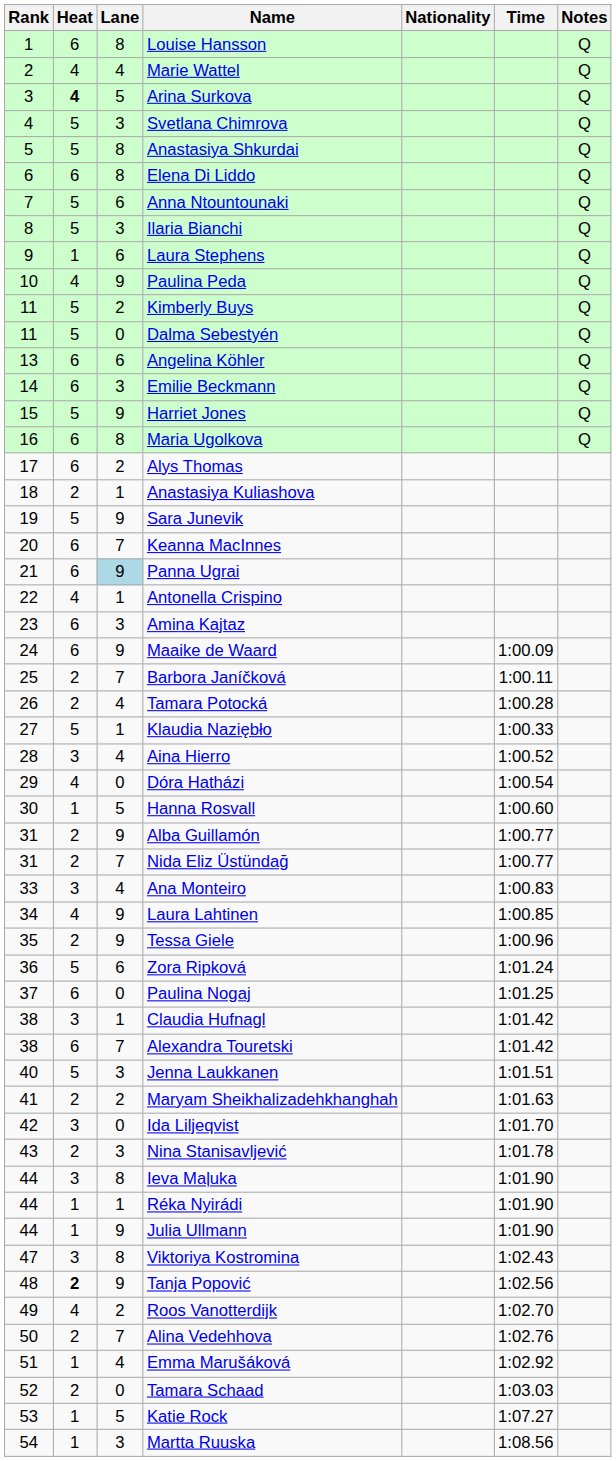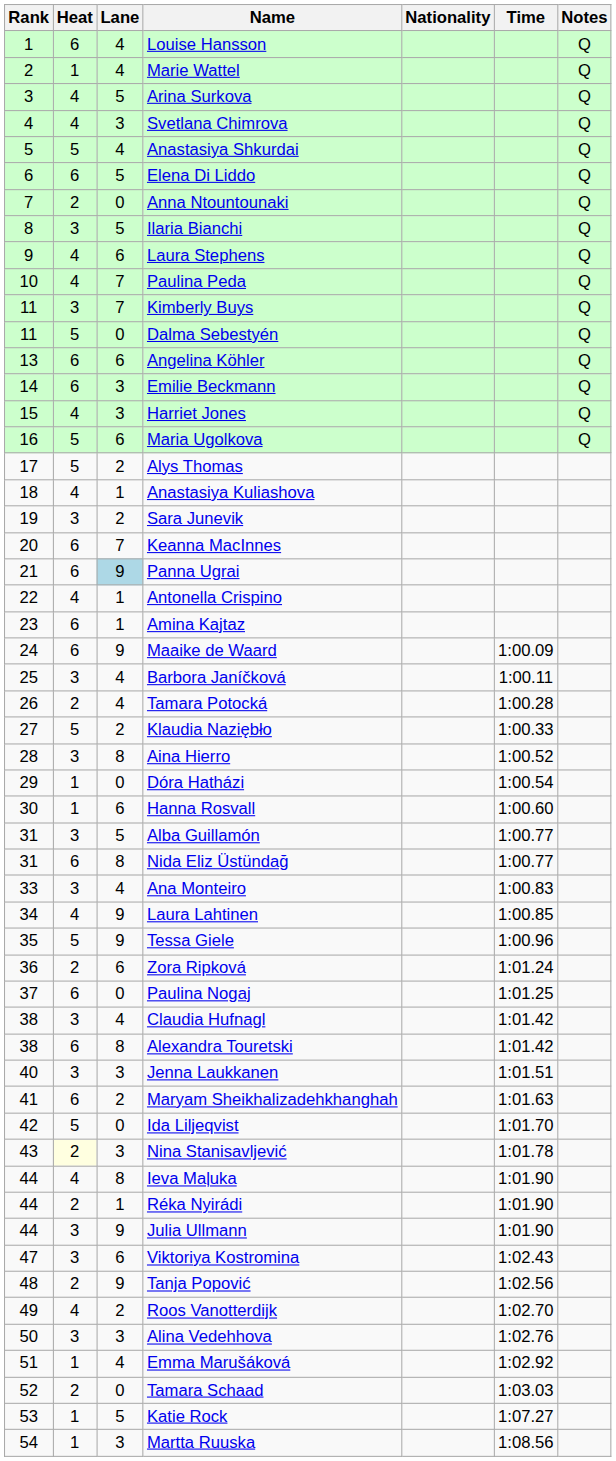Louise Hansson | Lane: 8 -> 4
Marie Wattel | Heat: 4 -> 1
Arina Surkova | Heat: bold -> normal
Svetlana Chimrova | Heat: 5 -> 4
Anastasiya Shkurdai | Lane: 8 -> 4
Elena Di Liddo | Lane: 8 -> 5
Anna Ntountounaki | Heat: 5 -> 2
Anna Ntountounaki | Lane: 6 -> 0
Ilaria Bianchi | Heat: 5 -> 3
Ilaria Bianchi | Lane: 3 -> 5
Laura Stephens | Heat: 1 -> 4
Paulina Peda | Lane: 9 -> 7
Kimberly Buys | Heat: 5 -> 3
Kimberly Buys | Lane: 2 -> 7
Harriet Jones | Heat: 5 -> 4
Harriet Jones | Lane: 9 -> 3
Maria Ugolkova | Heat: 6 -> 5
Maria Ugolkova | Lane: 8 -> 6
Alys Thomas | Heat: 6 -> 5
Anastasiya Kuliashova | Heat: 2 -> 4
Sara Junevik | Heat: 5 -> 3
Sara Junevik | Lane: 9 -> 2
Amina Kajtaz | Lane: 3 -> 1
Barbora Janíčková | Heat: 2 -> 3
Barbora Janíčková | Lane: 7 -> 4
Klaudia Naziębło | Lane: 1 -> 2
Aina Hierro | Lane: 4 -> 8
Dóra Hatházi | Heat: 4 -> 1
Hanna Rosvall | Lane: 5 -> 6
Alba Guillamón | Heat: 2 -> 3
Alba Guillamón | Lane: 9 -> 5
Nida Eliz Üstündağ | Heat: 2 -> 6
Nida Eliz Üstündağ | Lane: 7 -> 8
Tessa Giele | Heat: 2 -> 5
Zora Ripková | Heat: 5 -> 2
Claudia Hufnagl | Lane: 1 -> 4
Alexandra Touretski | Lane: 7 -> 8
Jenna Laukkanen | Heat: 5 -> 3
Maryam Sheikhalizadehkhanghah | Heat: 2 -> 6
Ida Liljeqvist | Heat: 3 -> 5
Nina Stanisavljević | Heat: no background -> lightyellow background
Ieva Maļuka | Heat: 3 -> 4
Réka Nyirádi | Heat: 1 -> 2
Julia Ullmann | Heat: 1 -> 3
Viktoriya Kostromina | Lane: 8 -> 6
Tanja Popović | Heat: bold -> normal
Alina Vedehhova | Heat: 2 -> 3
Alina Vedehhova | Lane: 7 -> 3
